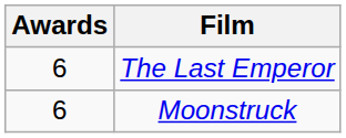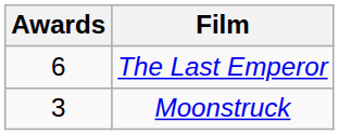Moonstruck | Awards: 6 -> 3
